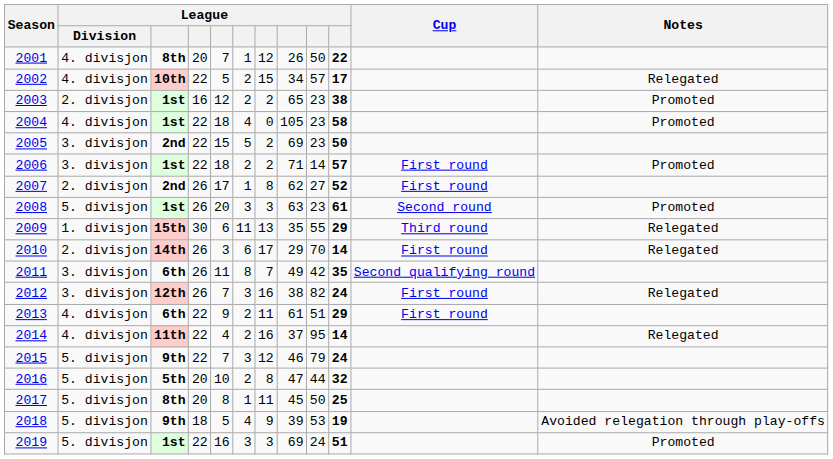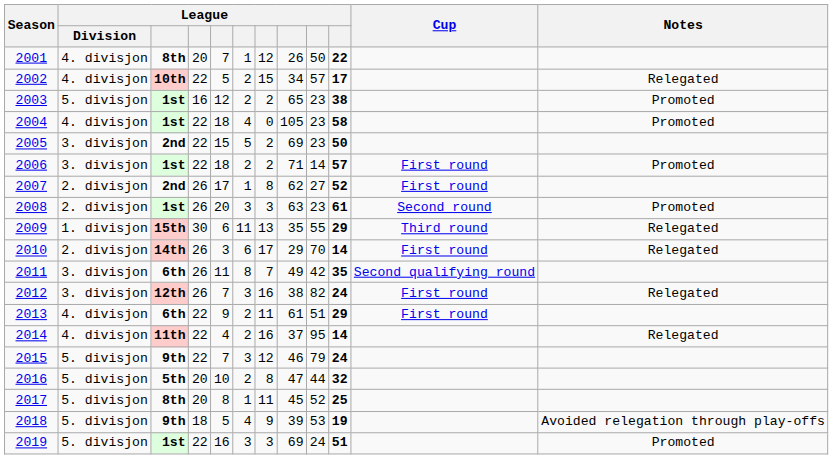2003 | League / Division: 2. divisjon -> 5. divisjon
2008 | League / Division: 5. divisjon -> 2. divisjon
2017 | column 9: 50 -> 52
